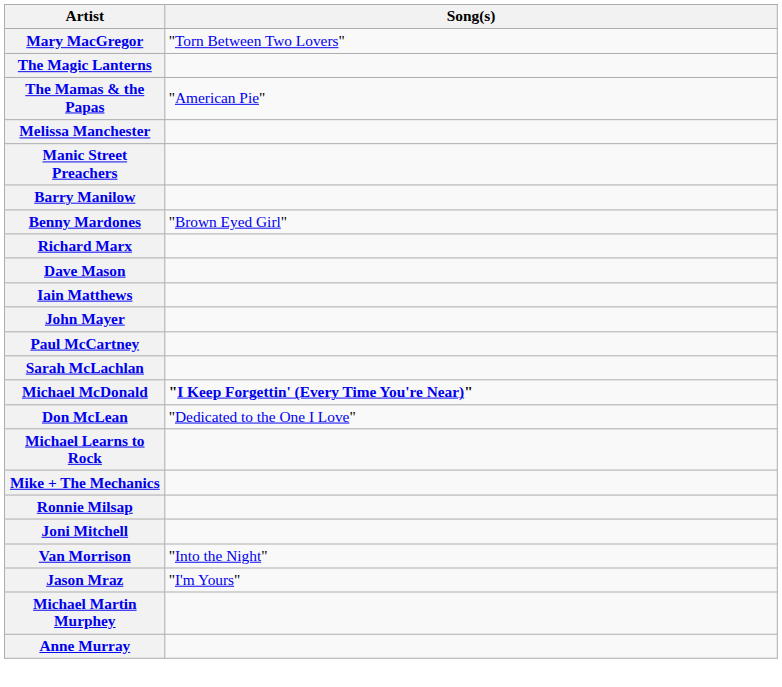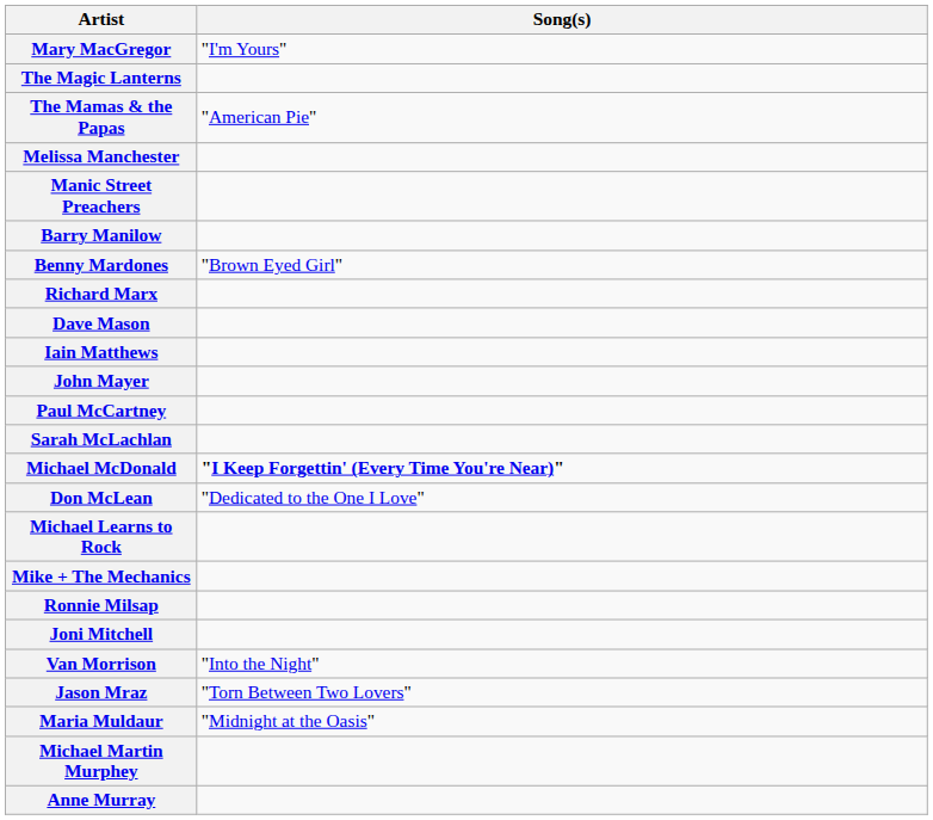Mary MacGregor | Song(s): "Torn Between Two Lovers" -> "I'm Yours"
Jason Mraz | Song(s): "I'm Yours" -> "Torn Between Two Lovers"
+ row: Maria Muldaur | "Midnight at the Oasis"
